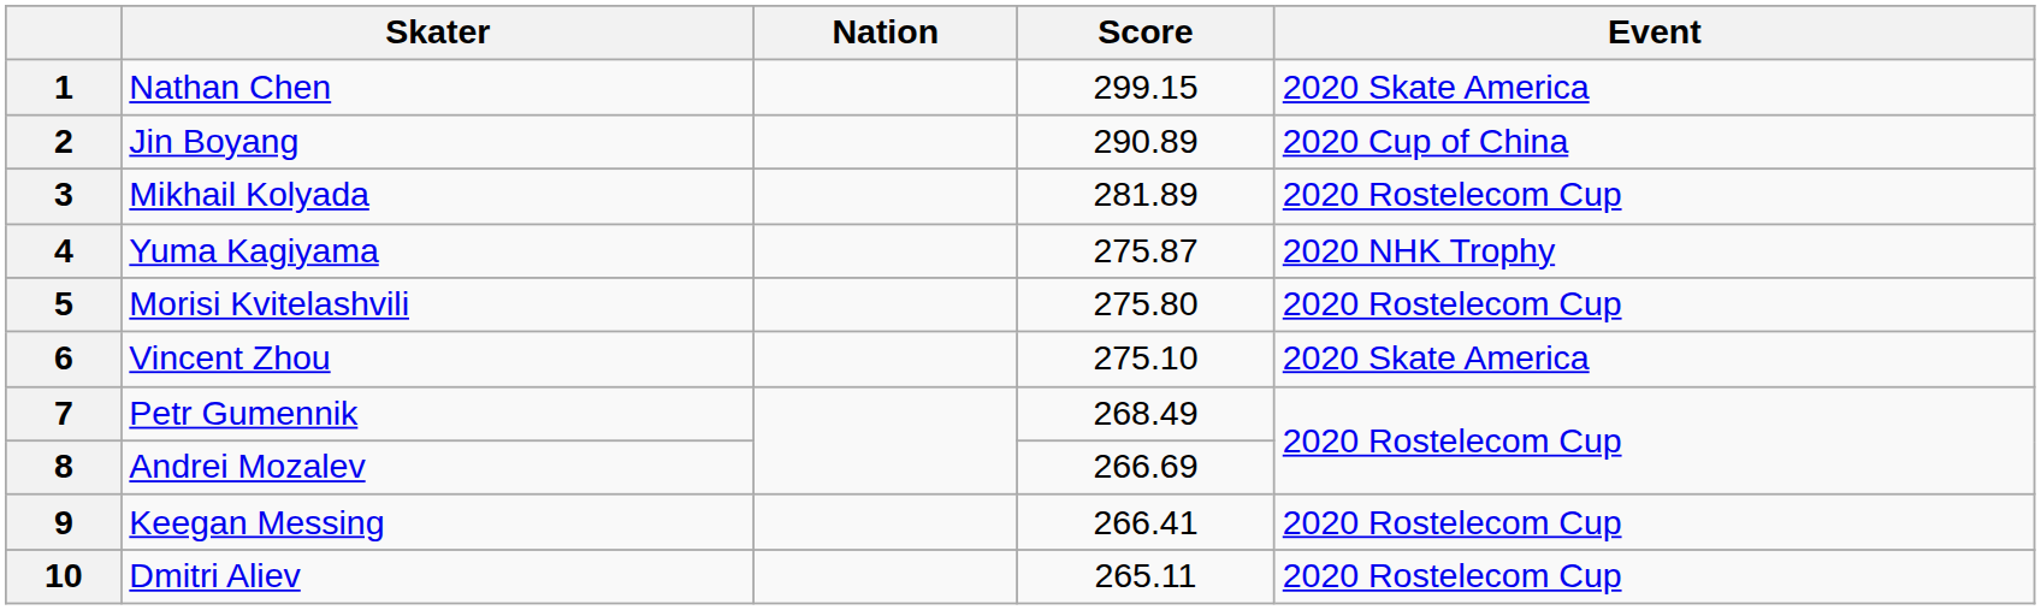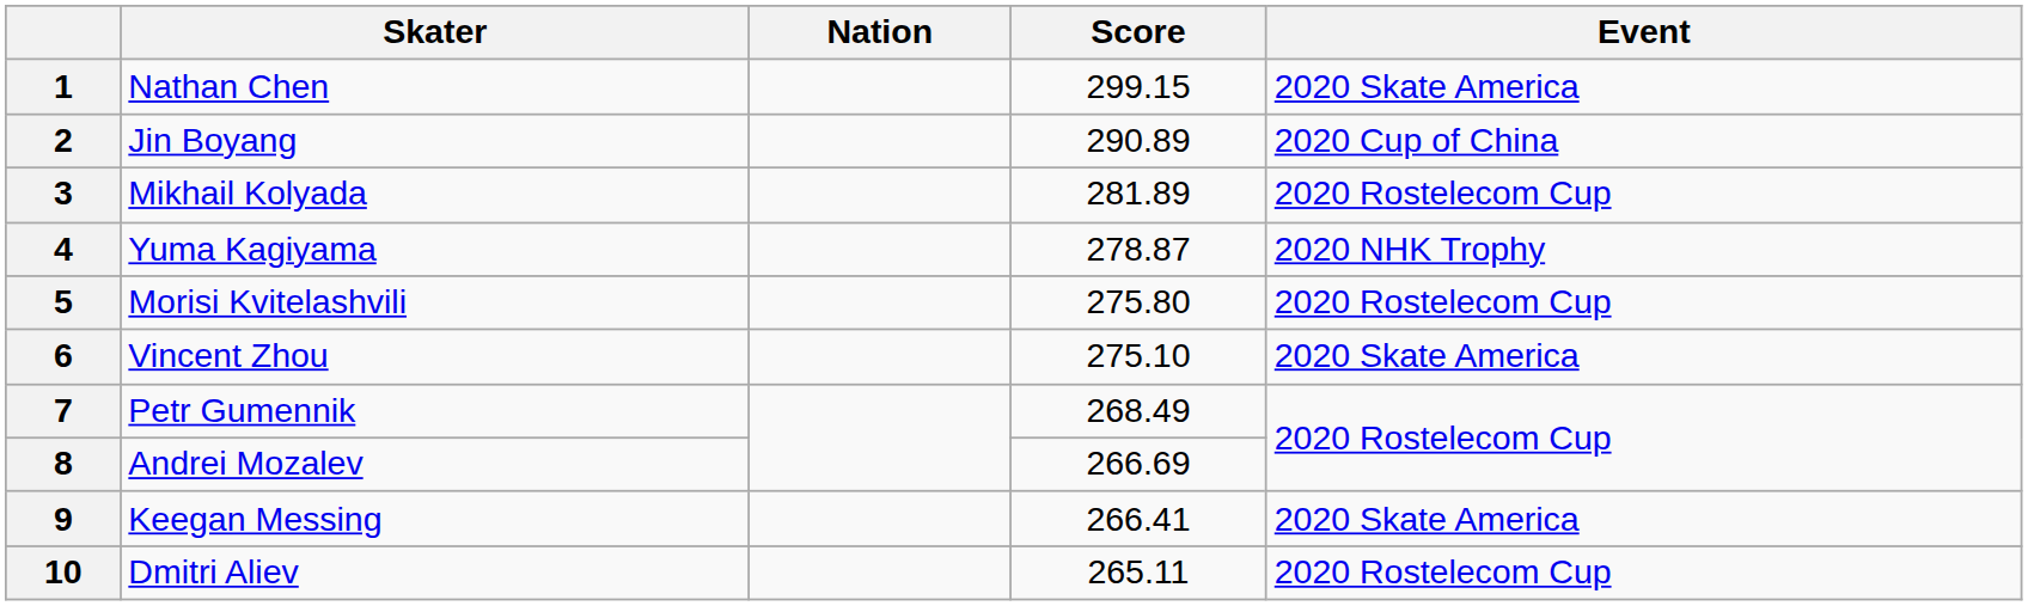4 | Score: 275.87 -> 278.87
9 | Event: 2020 Rostelecom Cup -> 2020 Skate America
